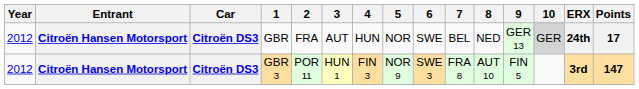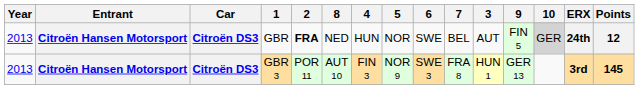columns swapped: 3 <-> 8
GBR | Year: 2012 -> 2013
GBR | 2: normal -> bold
GBR | 9: GER 13 -> FIN 5
GBR | Points: 17 -> 12
GBR 3 | Year: 2012 -> 2013
GBR 3 | 9: FIN 5 -> GER 13
GBR 3 | Points: 147 -> 145
